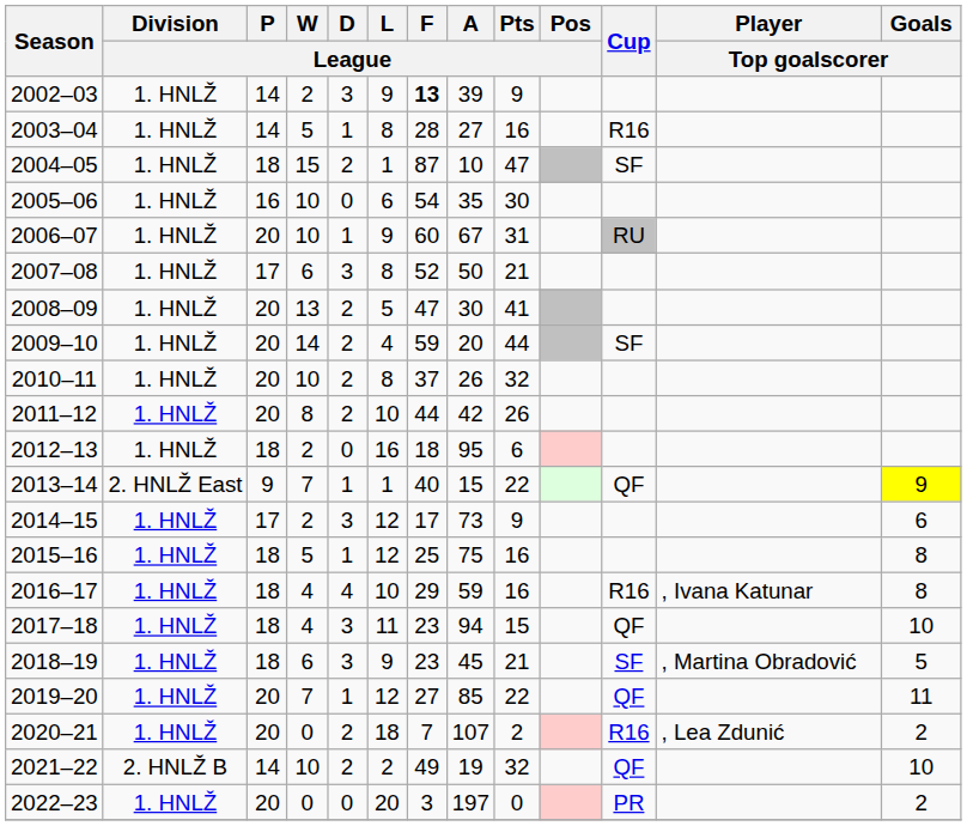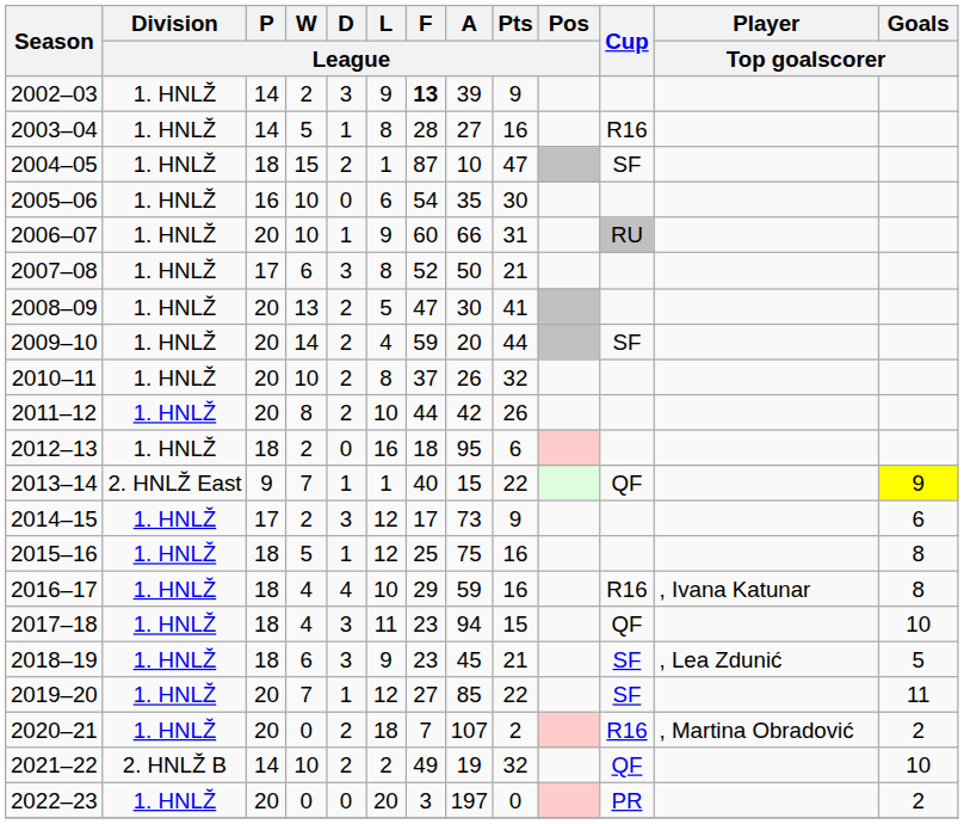2006–07 | A / League: 67 -> 66
2018–19 | Player / Top goalscorer: , Martina Obradović -> , Lea Zdunić
2019–20 | Cup: QF -> SF
2020–21 | Player / Top goalscorer: , Lea Zdunić -> , Martina Obradović
